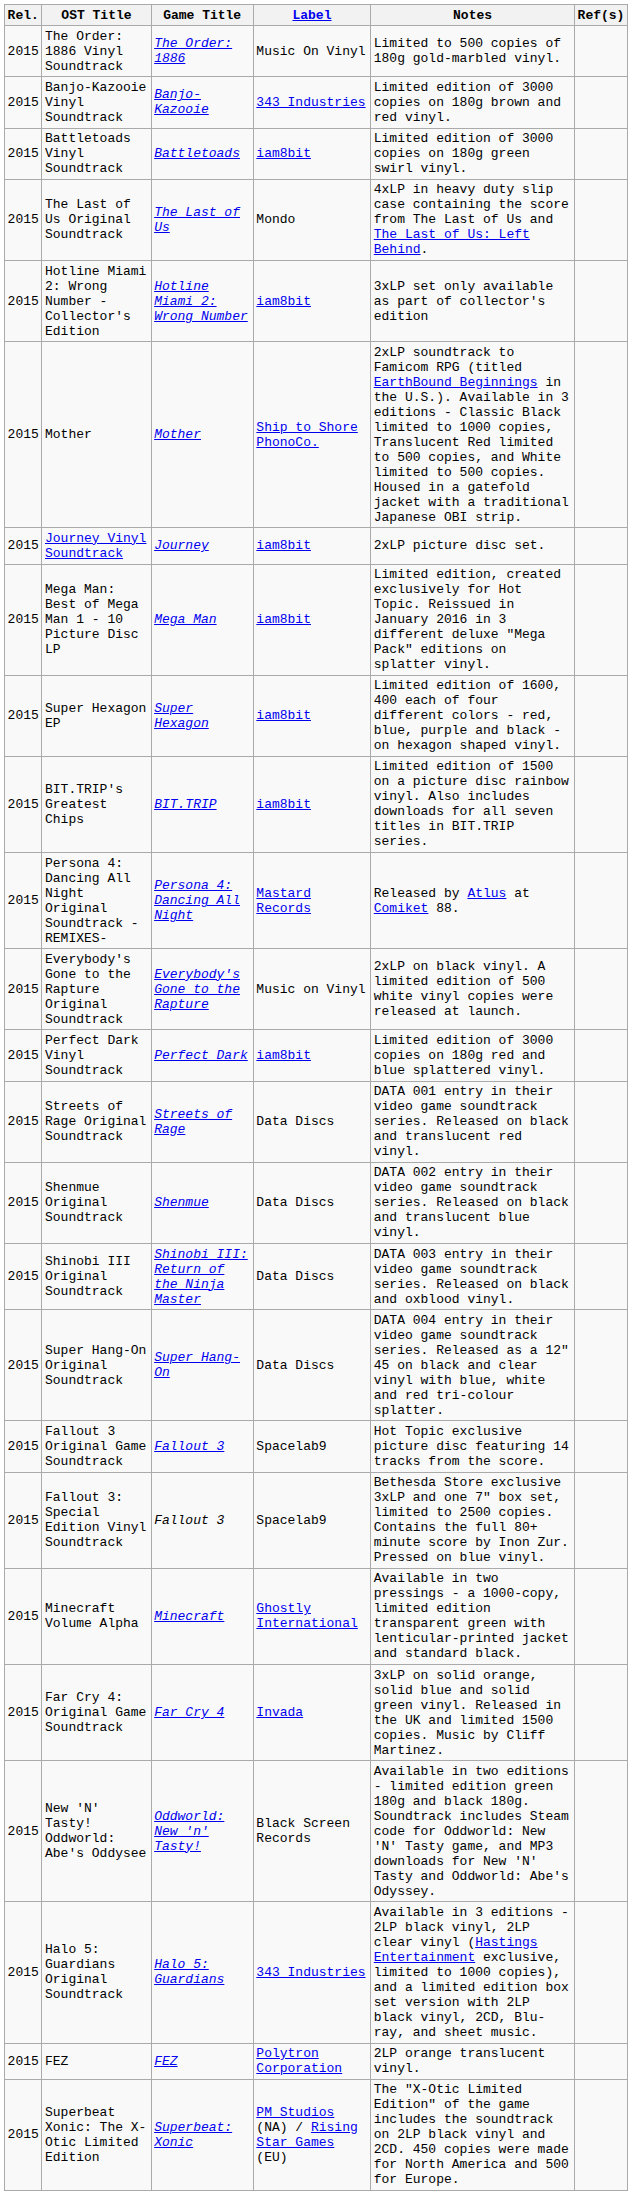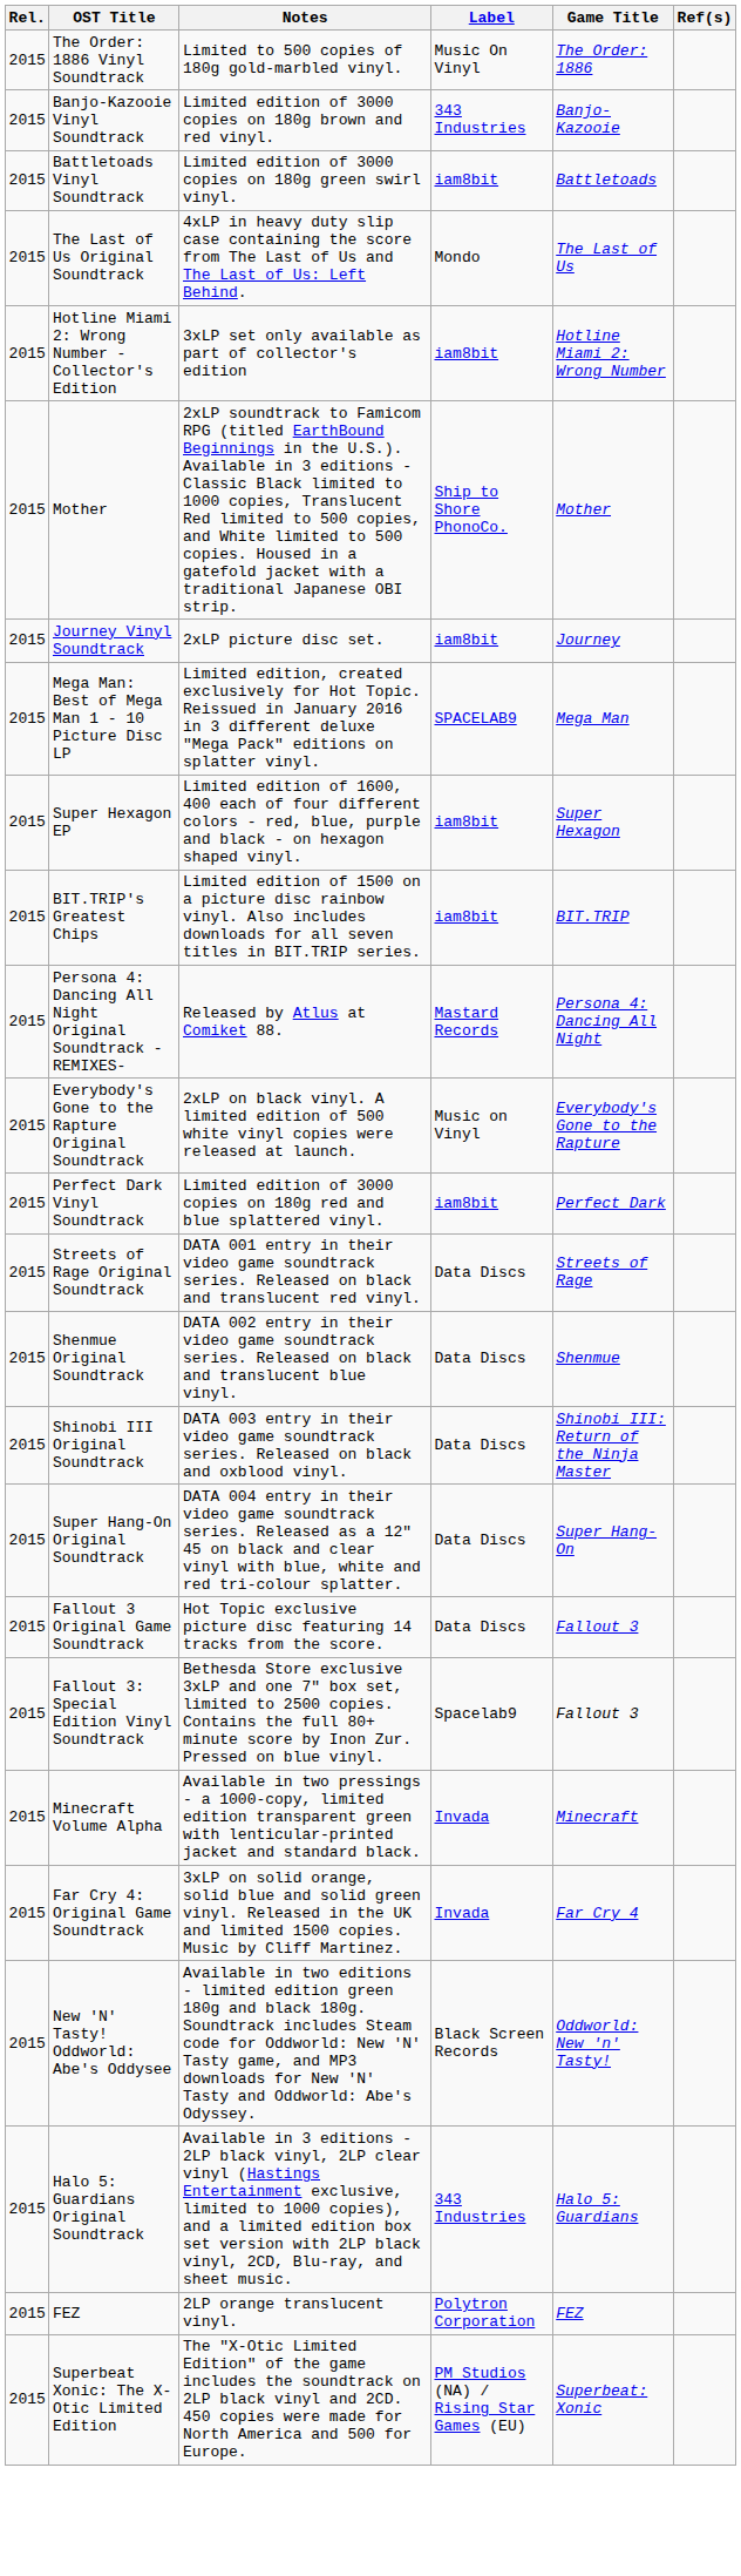columns swapped: Game Title <-> Notes
Mega Man: Best of Mega Man 1 - 10 Picture Disc LP | Label: iam8bit -> SPACELAB9
Fallout 3 Original Game Soundtrack | Label: Spacelab9 -> Data Discs
Minecraft Volume Alpha | Label: Ghostly International -> Invada
